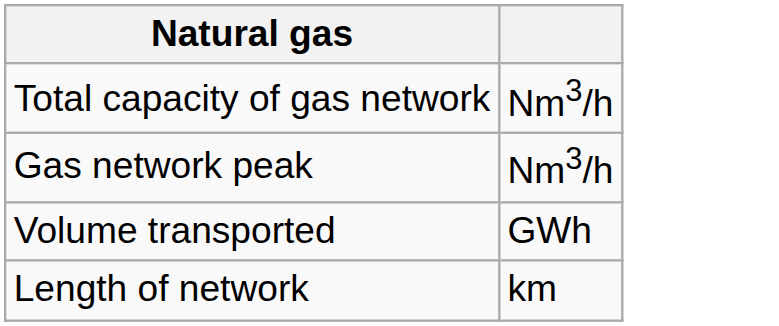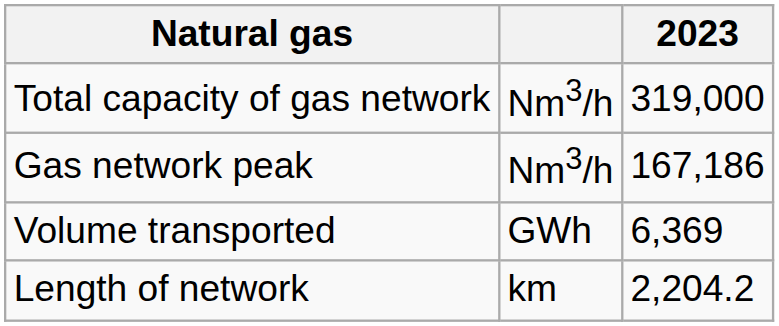+ column: 2023 | 319,000 | 167,186 | 6,369 | 2,204.2
